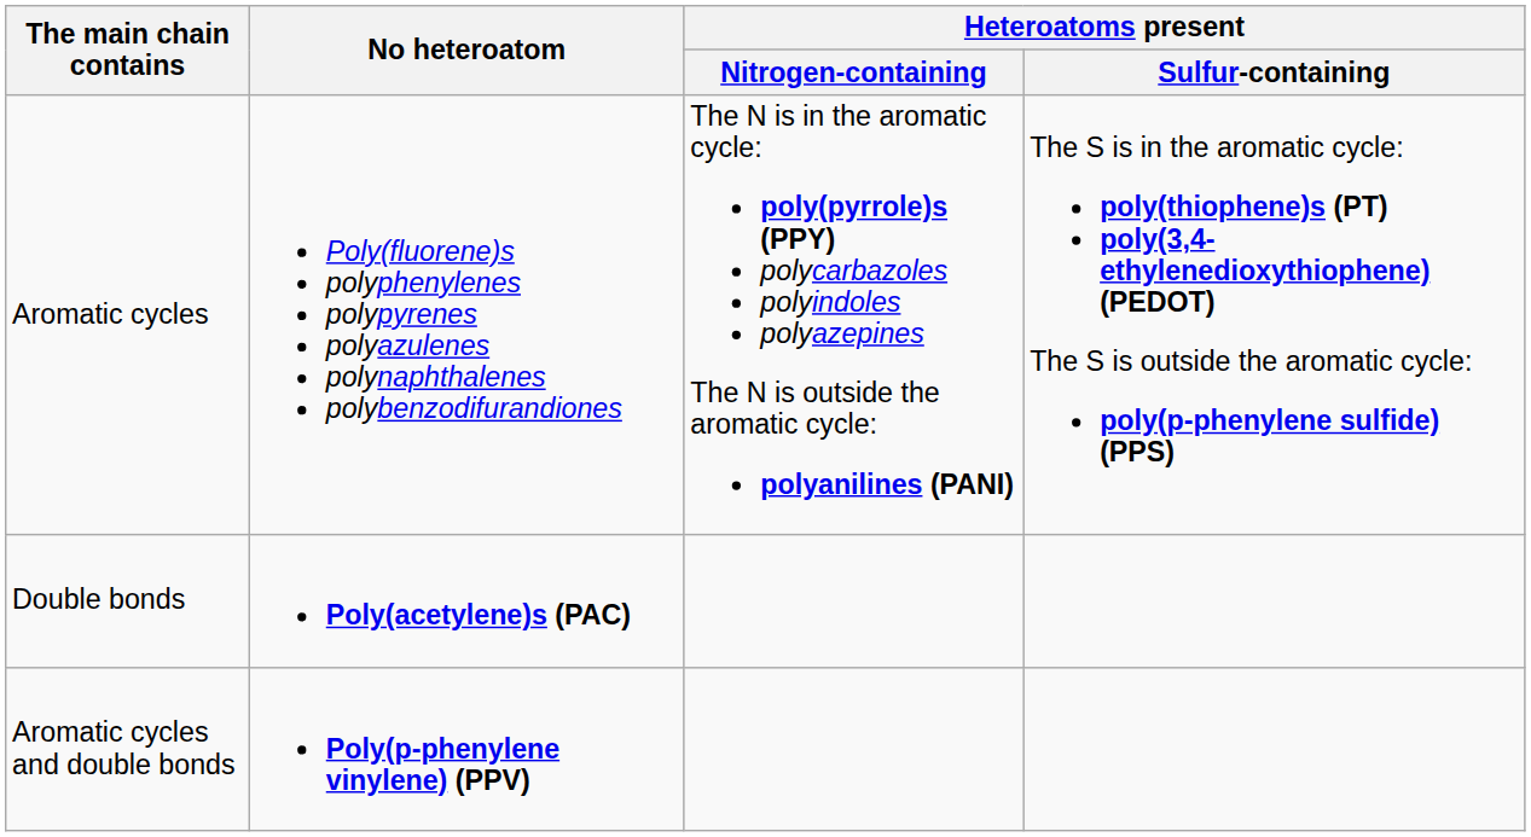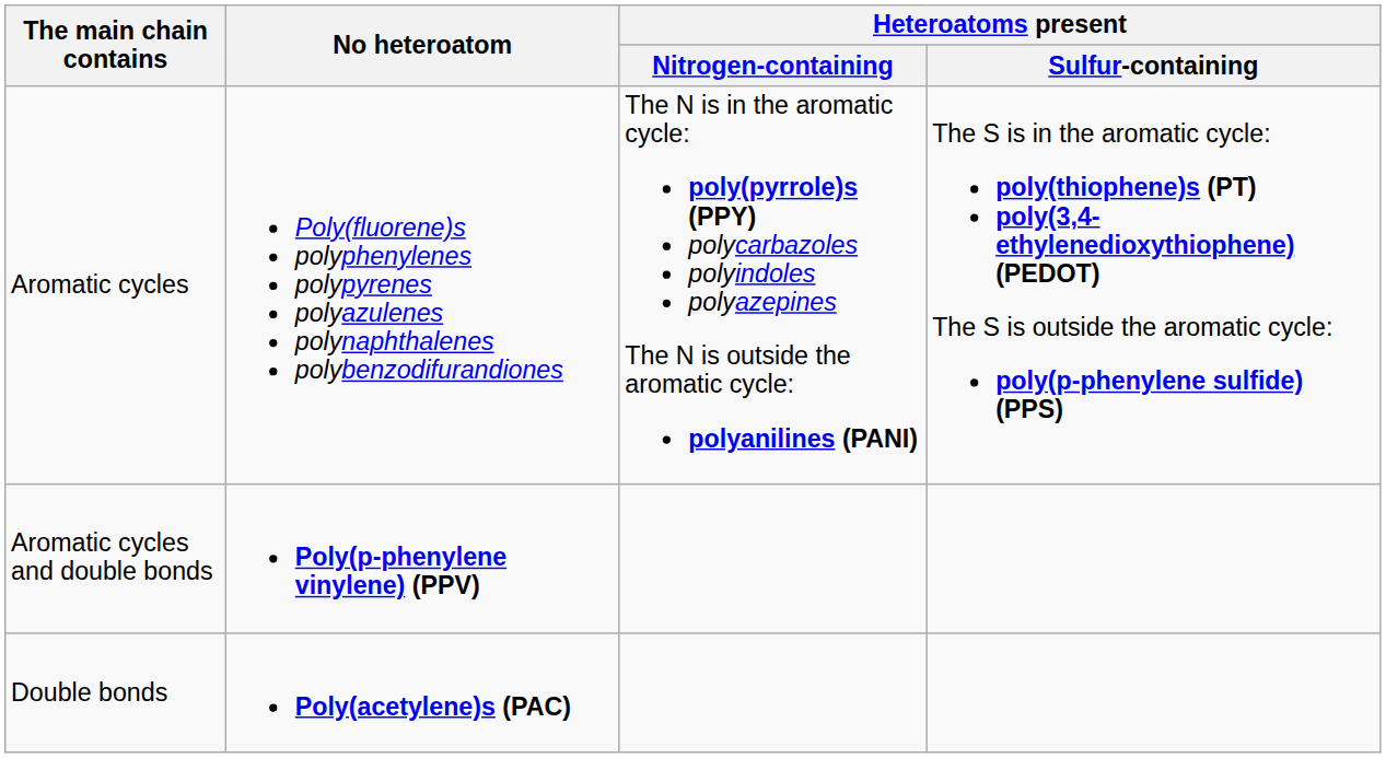rows swapped: Double bonds <-> Aromatic cycles and double bonds
